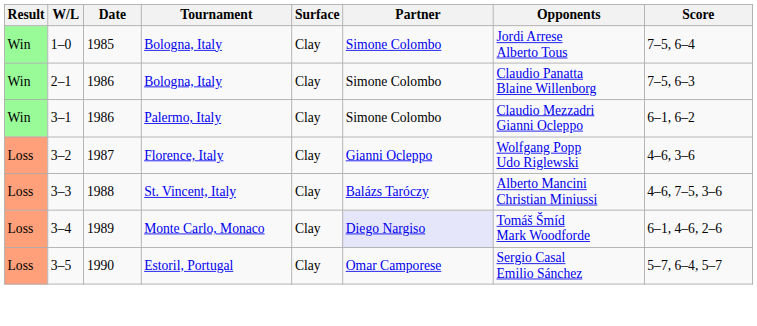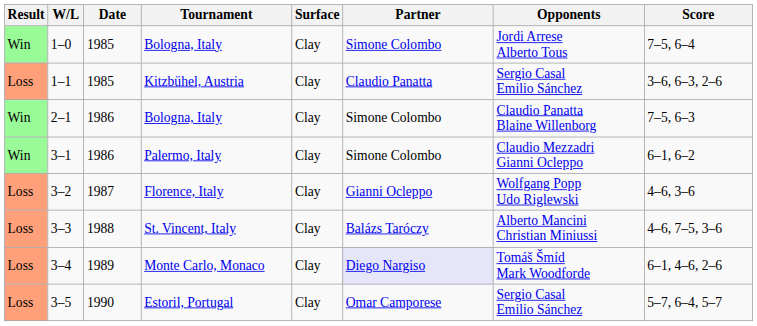+ row: Loss | 1–1 | 1985 | Kitzbühel, Austria | Clay | Claudio Panatta | Sergio Casal Emilio Sánchez | 3–6, 6–3, 2–6
